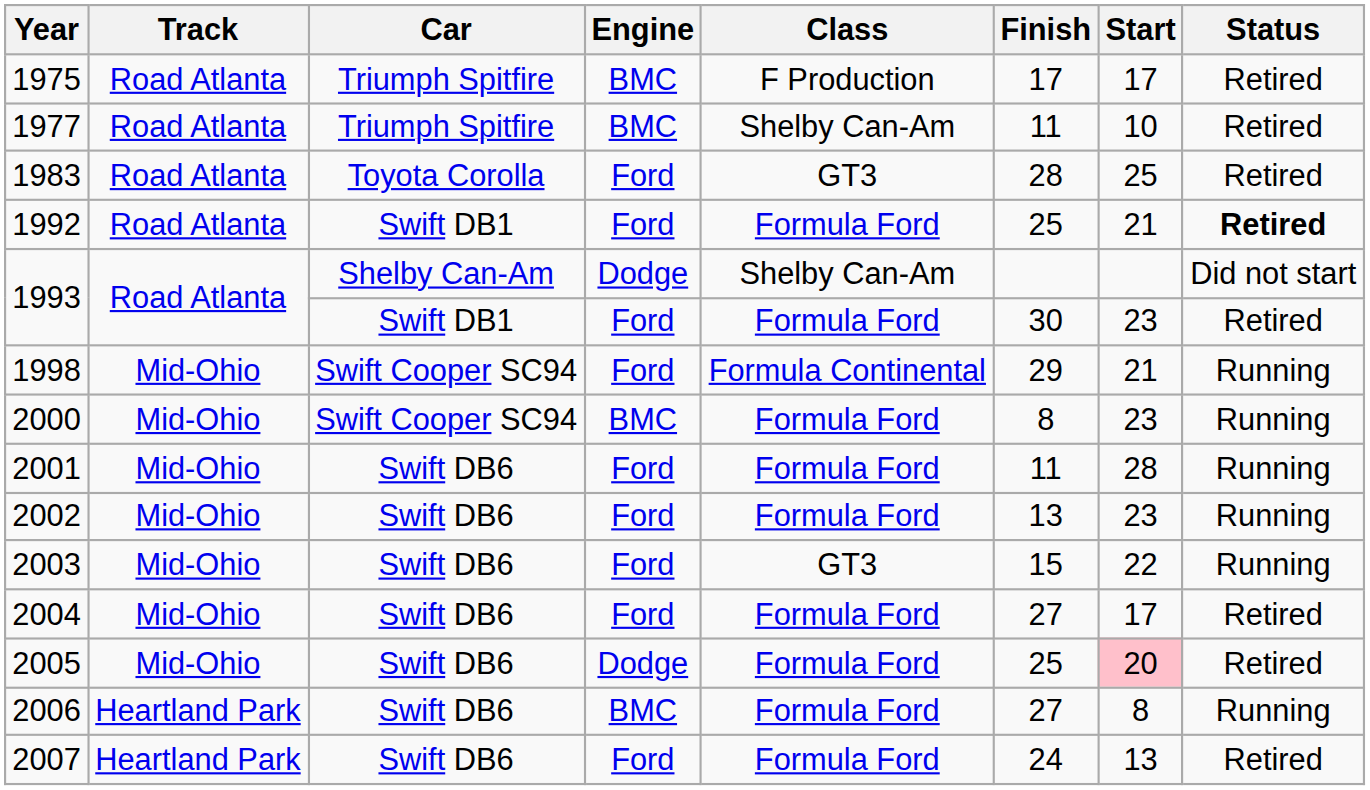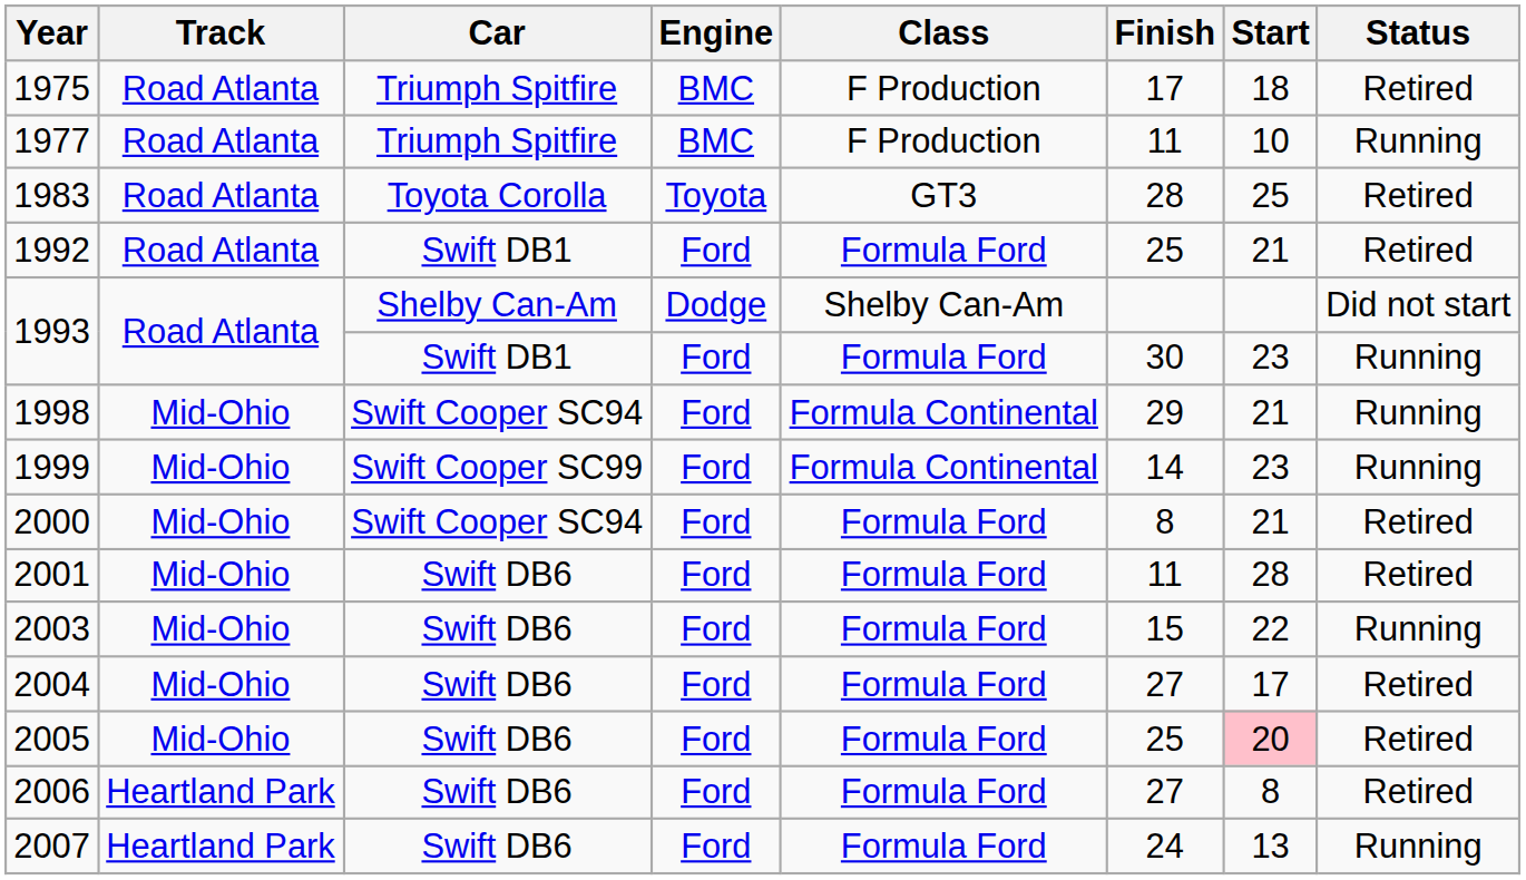1975 | Start: 17 -> 18
1977 | Class: Shelby Can-Am -> F Production
1977 | Status: Retired -> Running
1983 | Engine: Ford -> Toyota
1992 | Status: bold -> normal
1993 / Swift DB1 | Status: Retired -> Running
+ row: 1999 | Mid-Ohio | Swift Cooper SC99 | Ford | Formula Continental | 14 | 23 | Running
2000 | Engine: BMC -> Ford
2000 | Start: 23 -> 21
2000 | Status: Running -> Retired
2001 | Status: Running -> Retired
- row: 2002 | Mid-Ohio | Swift DB6 | Ford | Formula Ford | 13 | 23 | Running
2003 | Class: GT3 -> Formula Ford
2005 | Engine: Dodge -> Ford
2006 | Engine: BMC -> Ford
2006 | Status: Running -> Retired
2007 | Status: Retired -> Running
